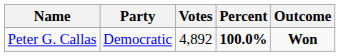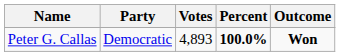Peter G. Callas | Votes: 4,892 -> 4,893
